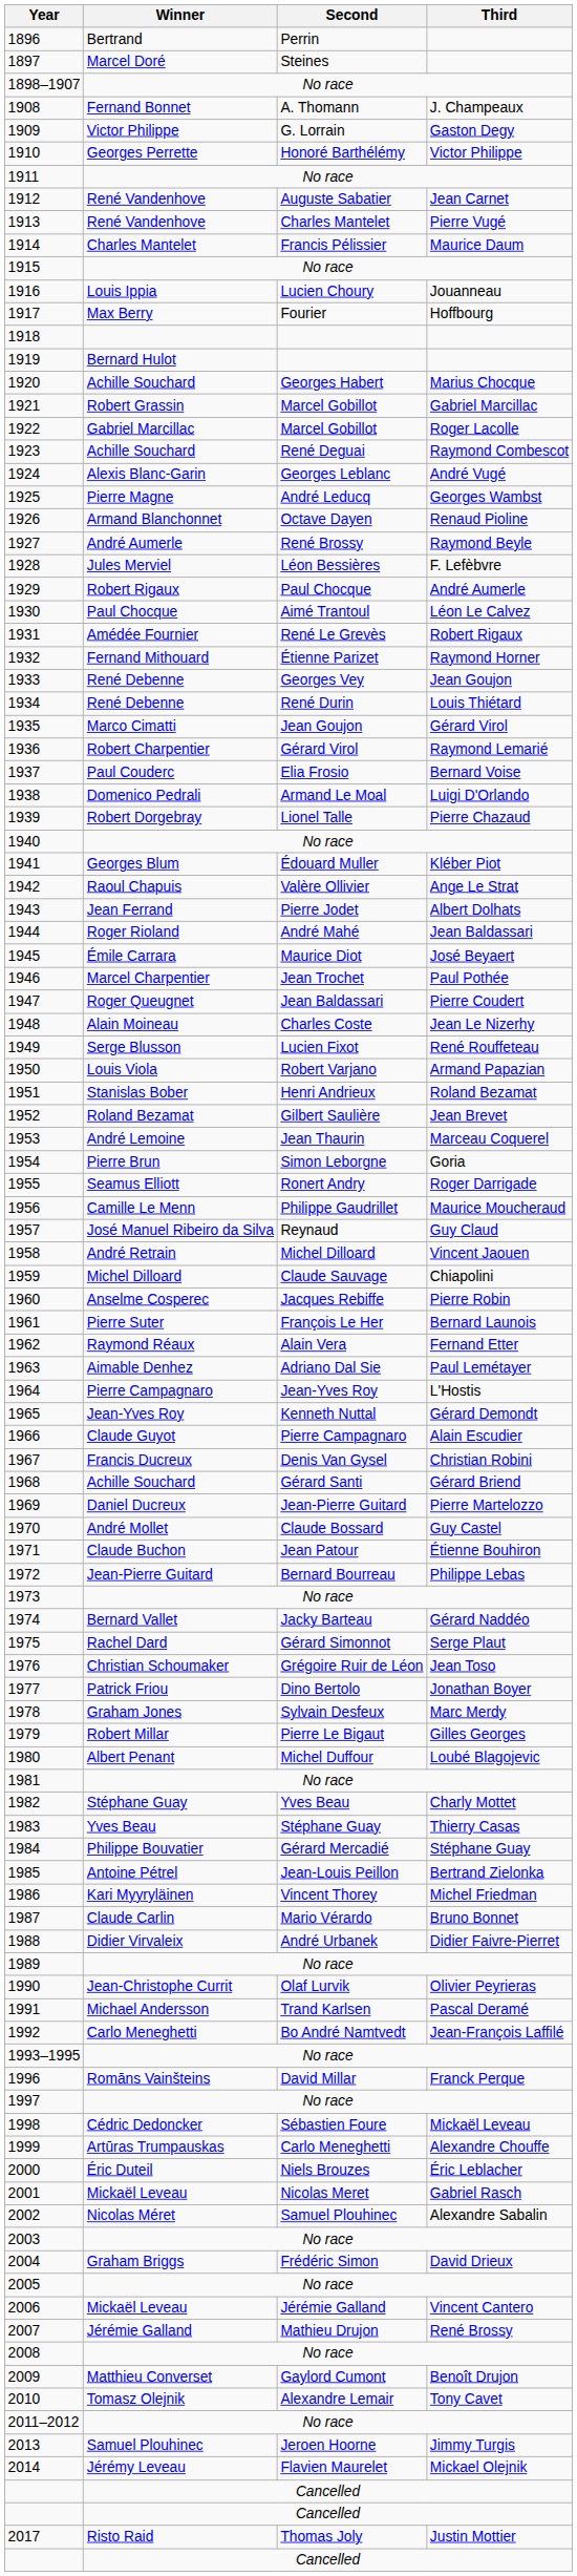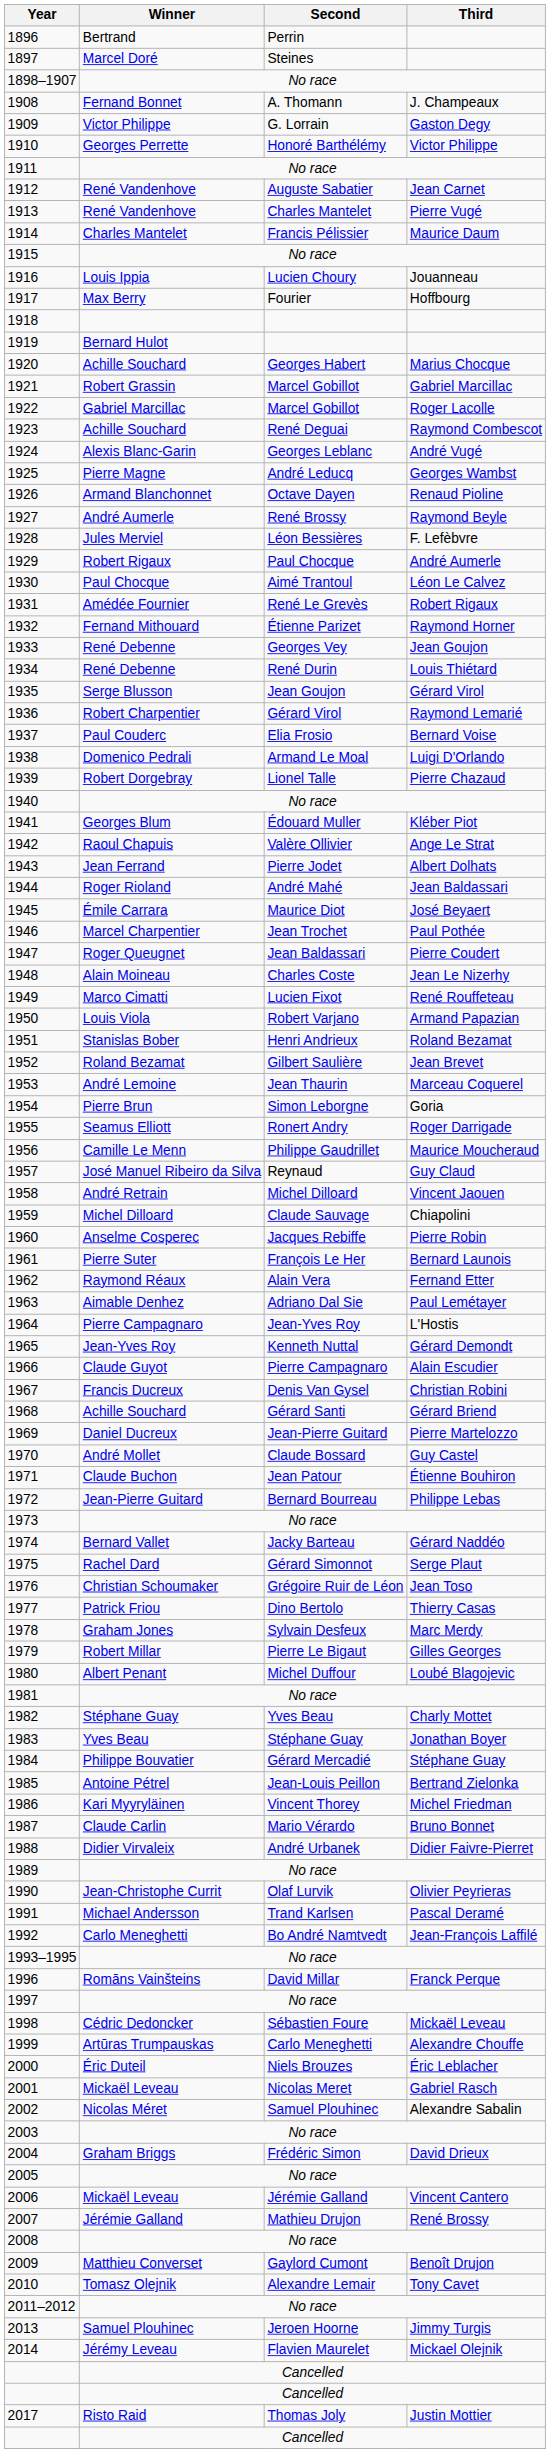1935 | Winner: Marco Cimatti -> Serge Blusson
1949 | Winner: Serge Blusson -> Marco Cimatti
1977 | Third: Jonathan Boyer -> Thierry Casas
1983 | Third: Thierry Casas -> Jonathan Boyer
